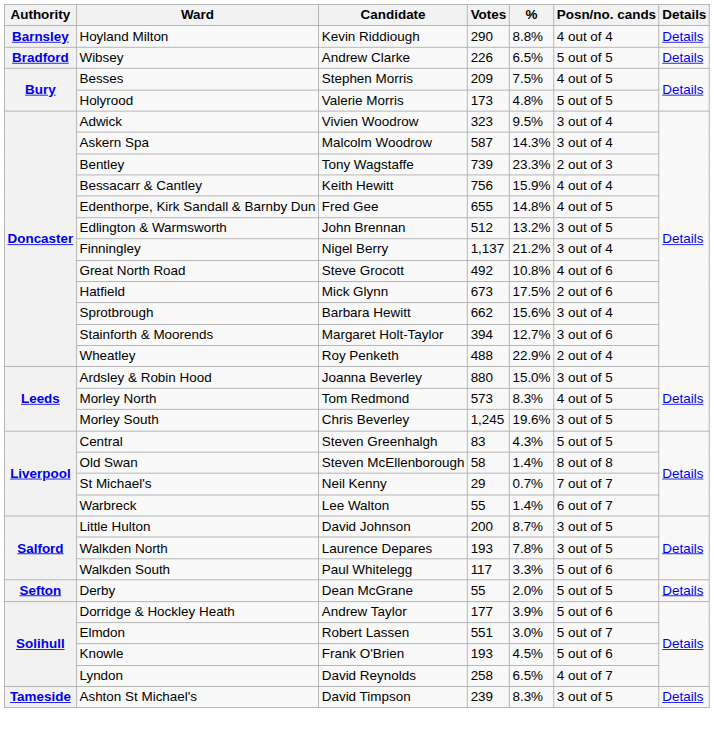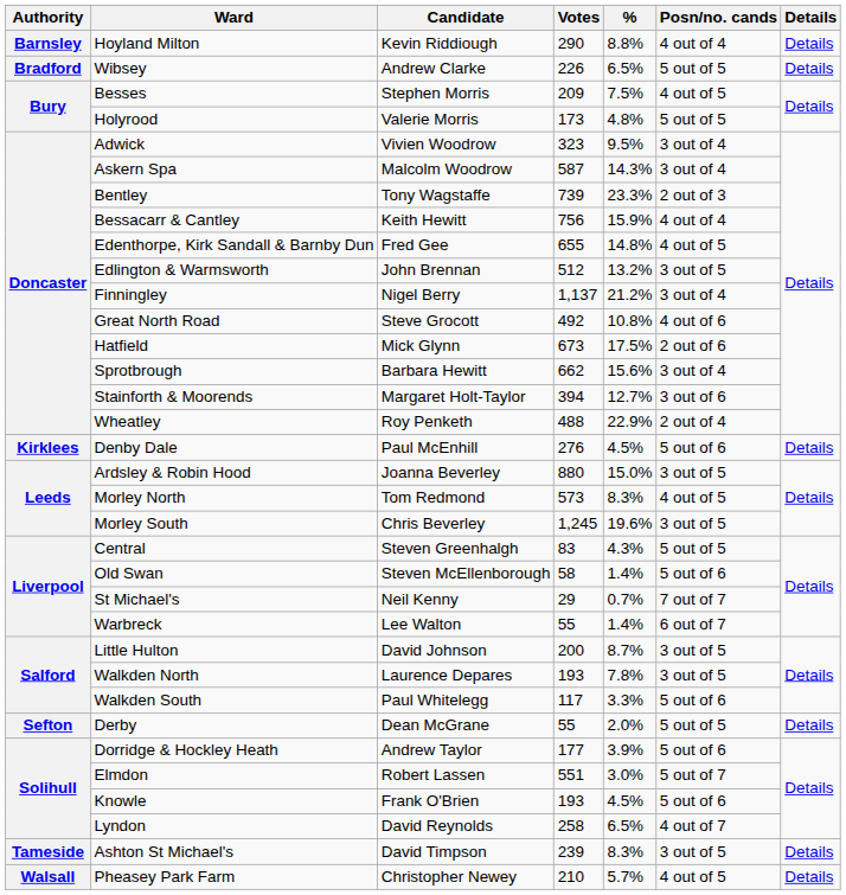+ row: Kirklees | Denby Dale | Paul McEnhill | 276 | 4.5% | 5 out of 6 | Details
Old Swan | Posn/no. cands: 8 out of 8 -> 5 out of 6
+ row: Walsall | Pheasey Park Farm | Christopher Newey | 210 | 5.7% | 4 out of 5 | Details
